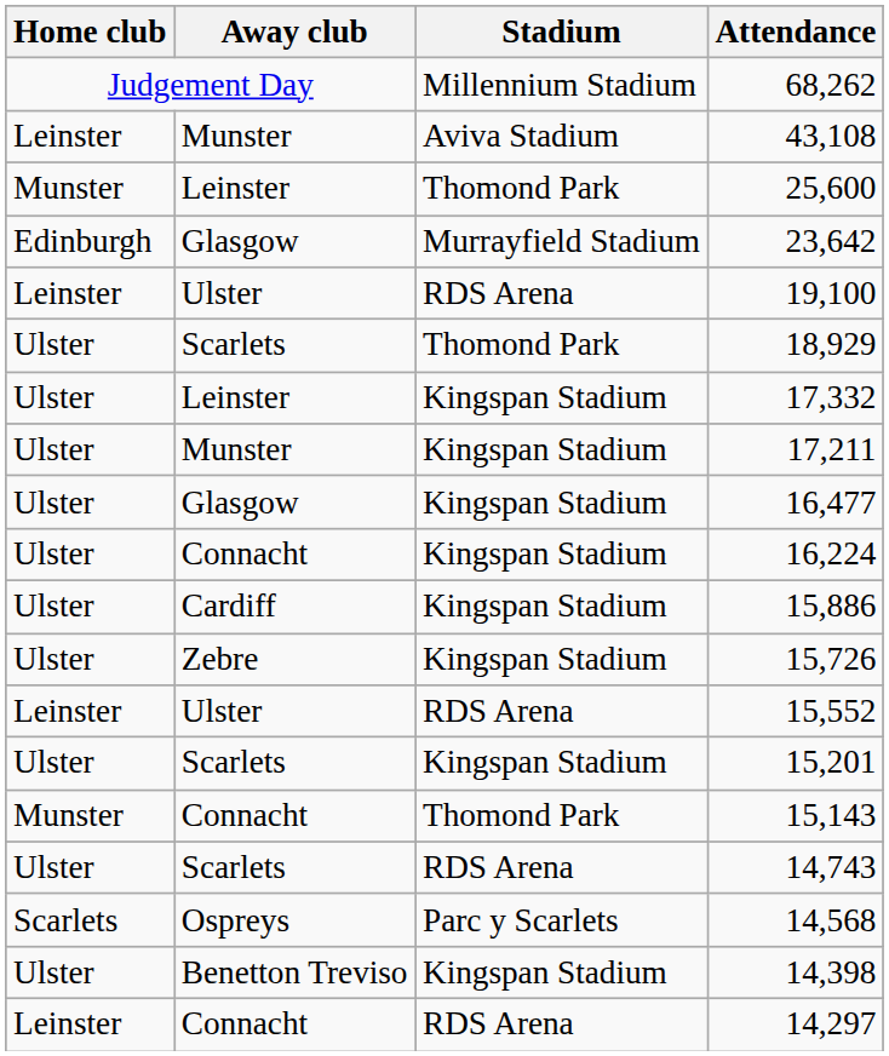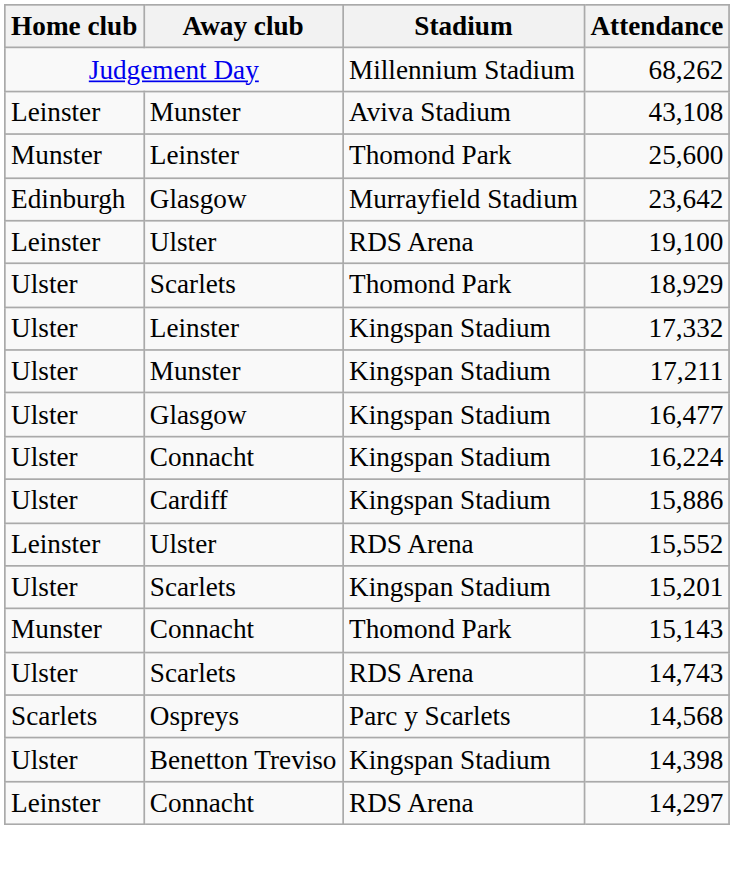- row: Ulster | Zebre | Kingspan Stadium | 15,726
